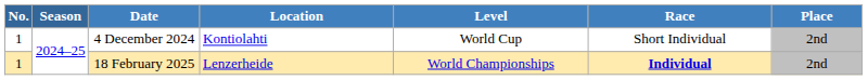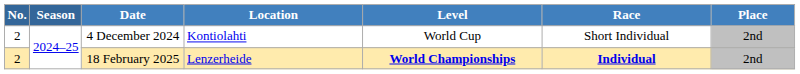4 December 2024 | No.: 1 -> 2
18 February 2025 | No.: 1 -> 2
18 February 2025 | Level: normal -> bold
